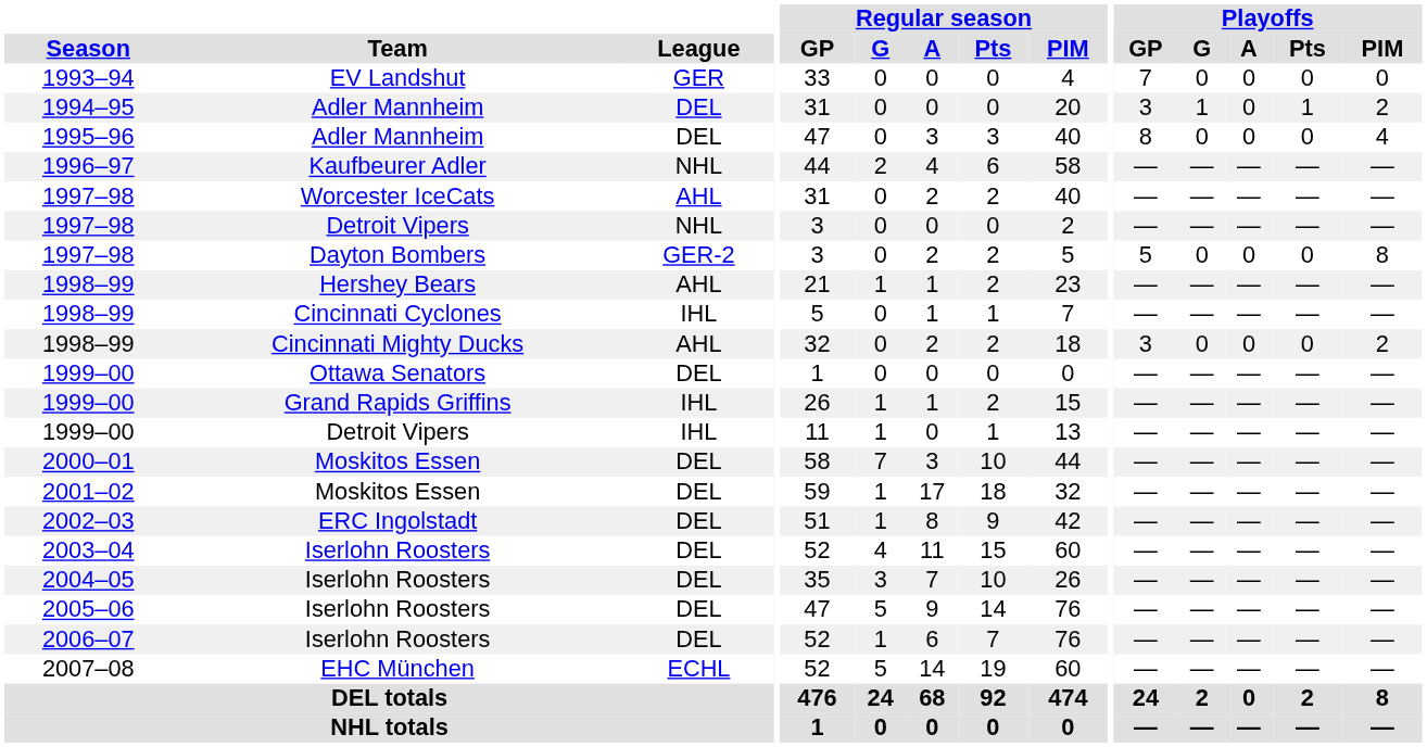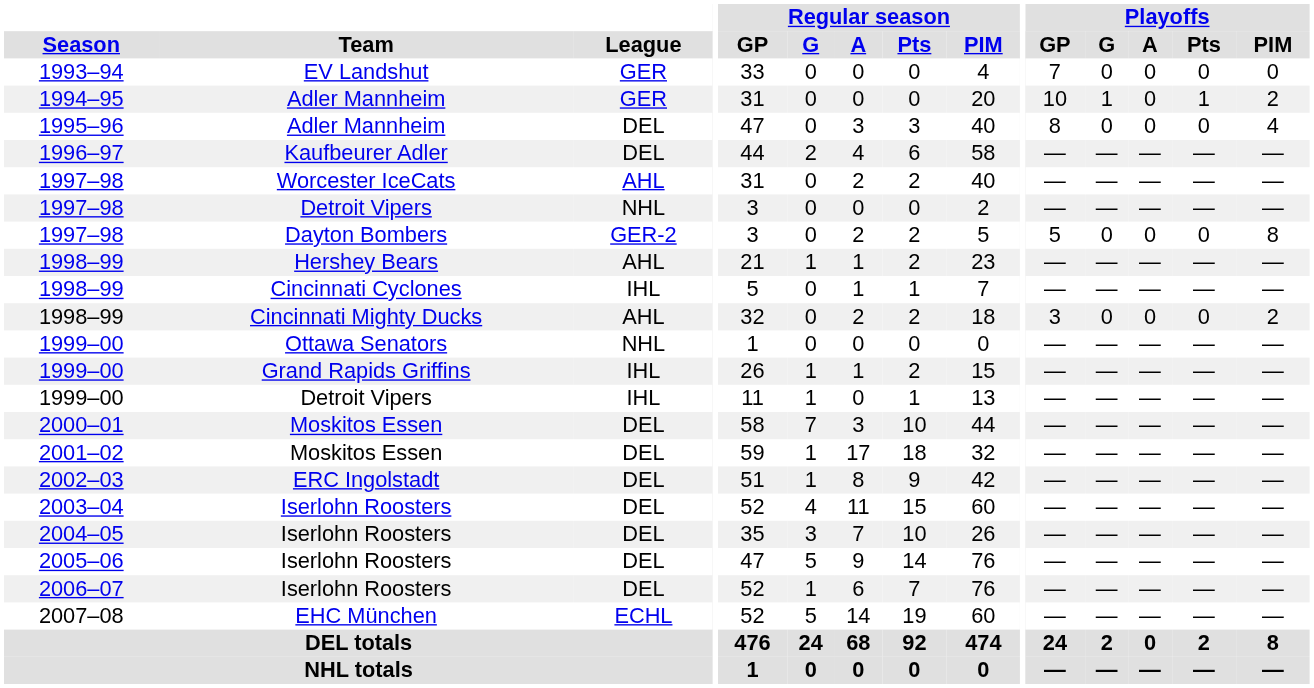1994–95 | League: DEL -> GER
1994–95 | Playoffs / GP: 3 -> 10
1996–97 | League: NHL -> DEL
1999–00 / Ottawa Senators | League: DEL -> NHL
